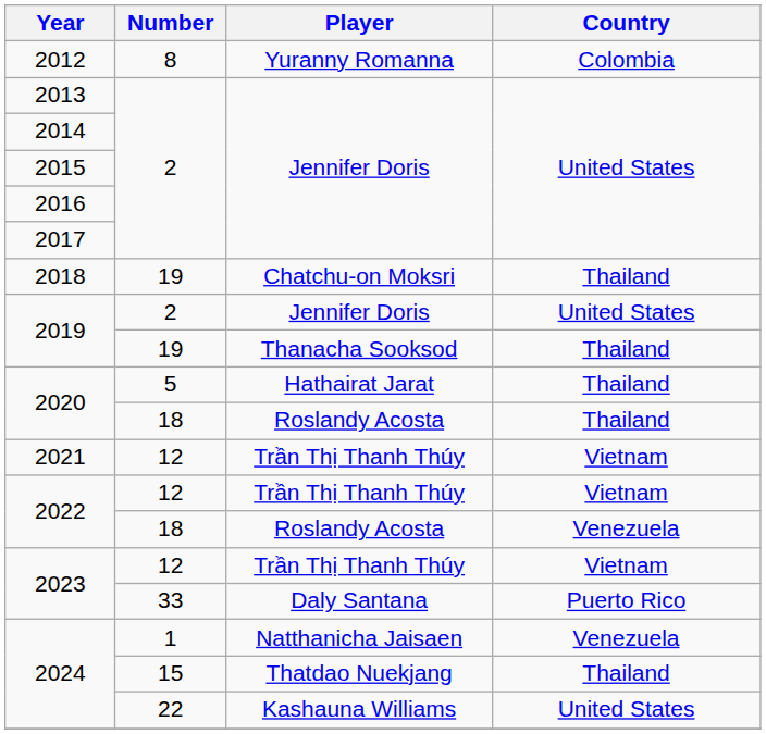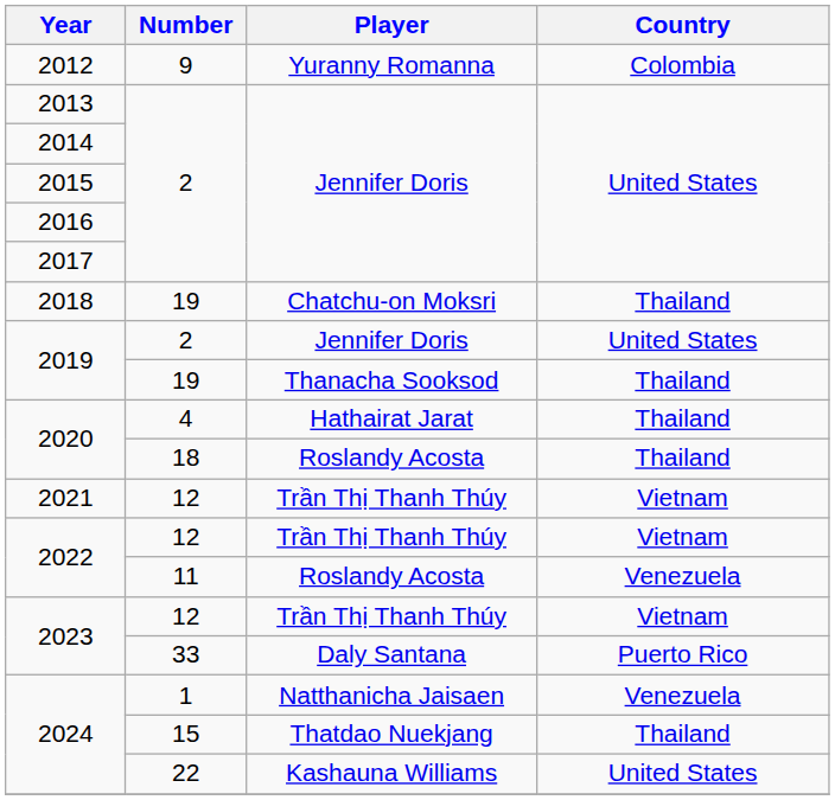2012 | Number: 8 -> 9
2020 / Hathairat Jarat | Number: 5 -> 4
2022 / Roslandy Acosta | Number: 18 -> 11
